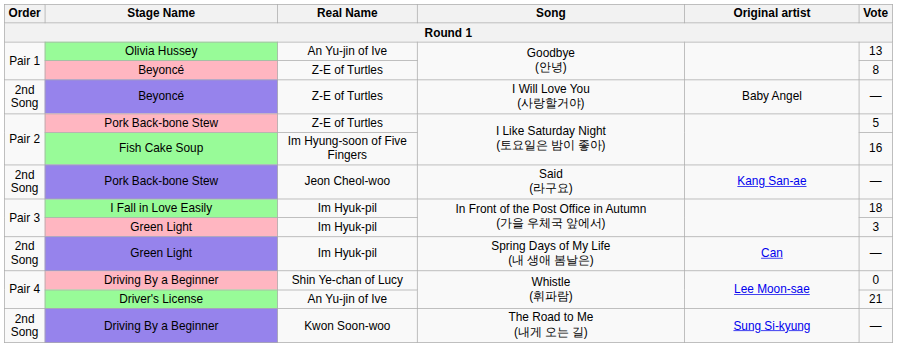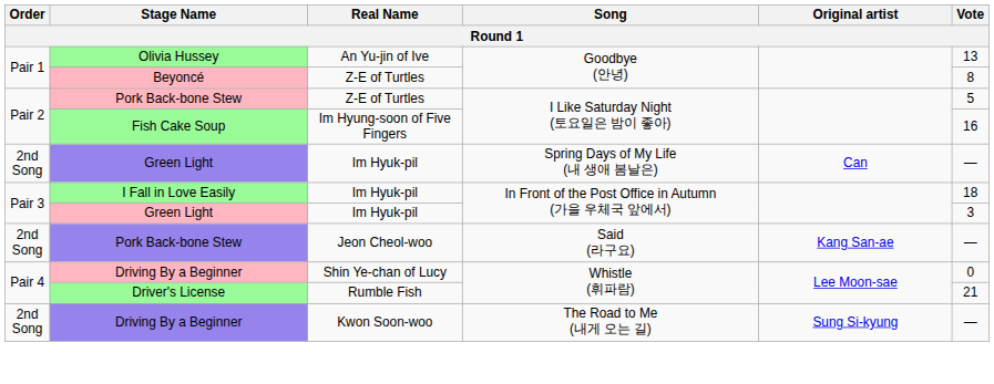- row: 2nd Song | Beyoncé | Z-E of Turtles | I Will Love You (사랑할거야) | Baby Angel | —
rows swapped: Pork Back-bone Stew / Said (라구요) <-> Green Light / Spring Days of My Life (내 생애 봄날은)
Driver's License | Real Name: An Yu-jin of Ive -> Rumble Fish
